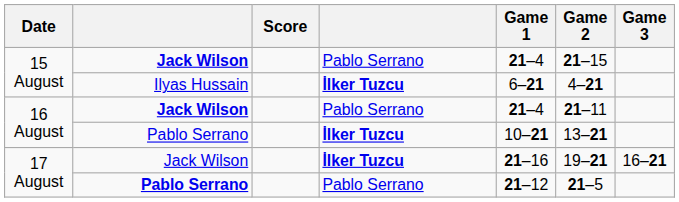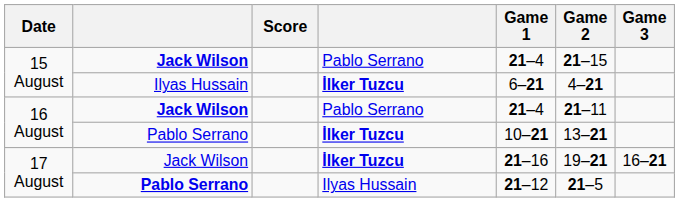17 August / Pablo Serrano | column 4: Pablo Serrano -> Ilyas Hussain
